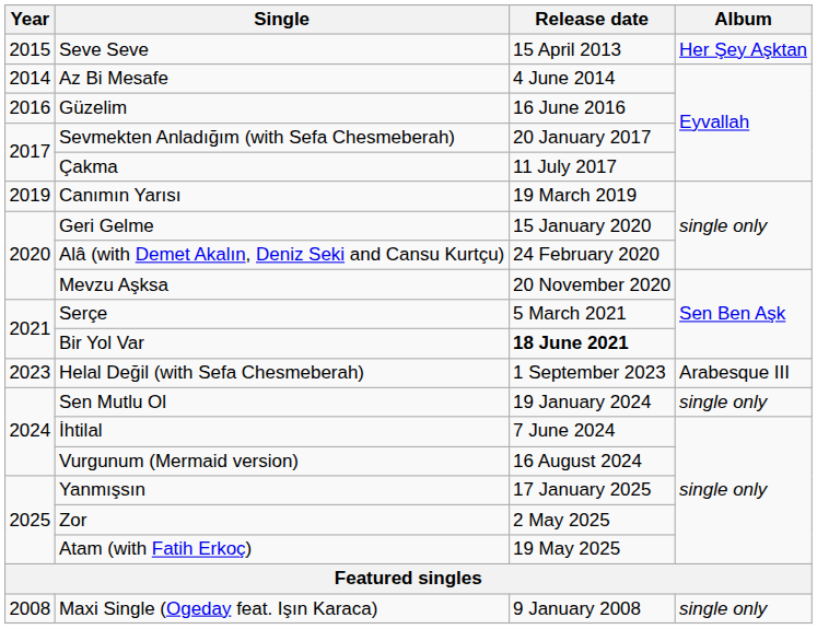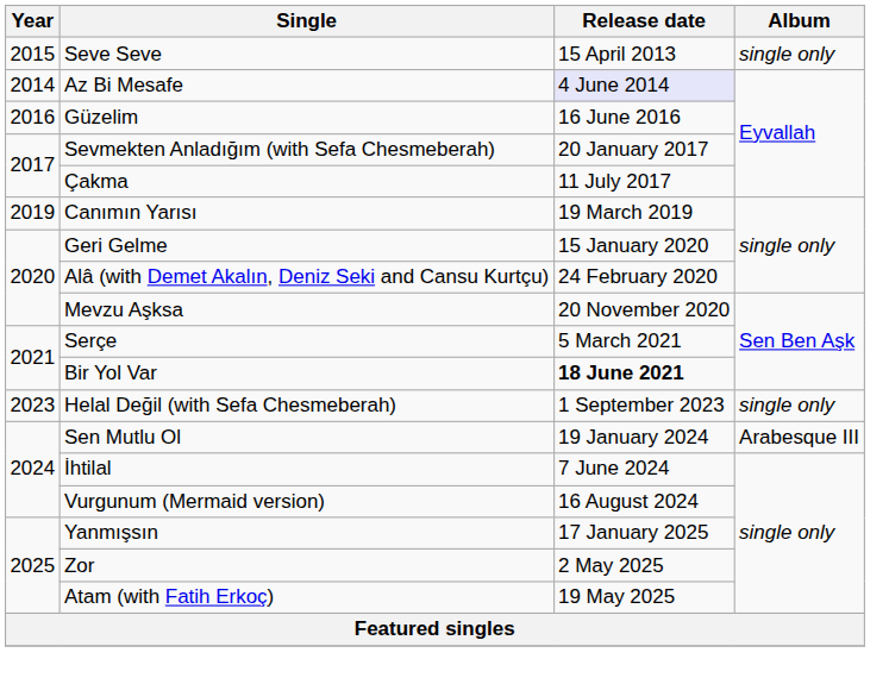Seve Seve | Album: Her Şey Aşktan -> single only
Az Bi Mesafe | Release date: no background -> lavender background
Helal Değil (with Sefa Chesmeberah) | Album: Arabesque III -> single only
Sen Mutlu Ol | Album: single only -> Arabesque III
- row: 2008 | Maxi Single (Ogeday feat. Işın Karaca) | 9 January 2008 | single only
